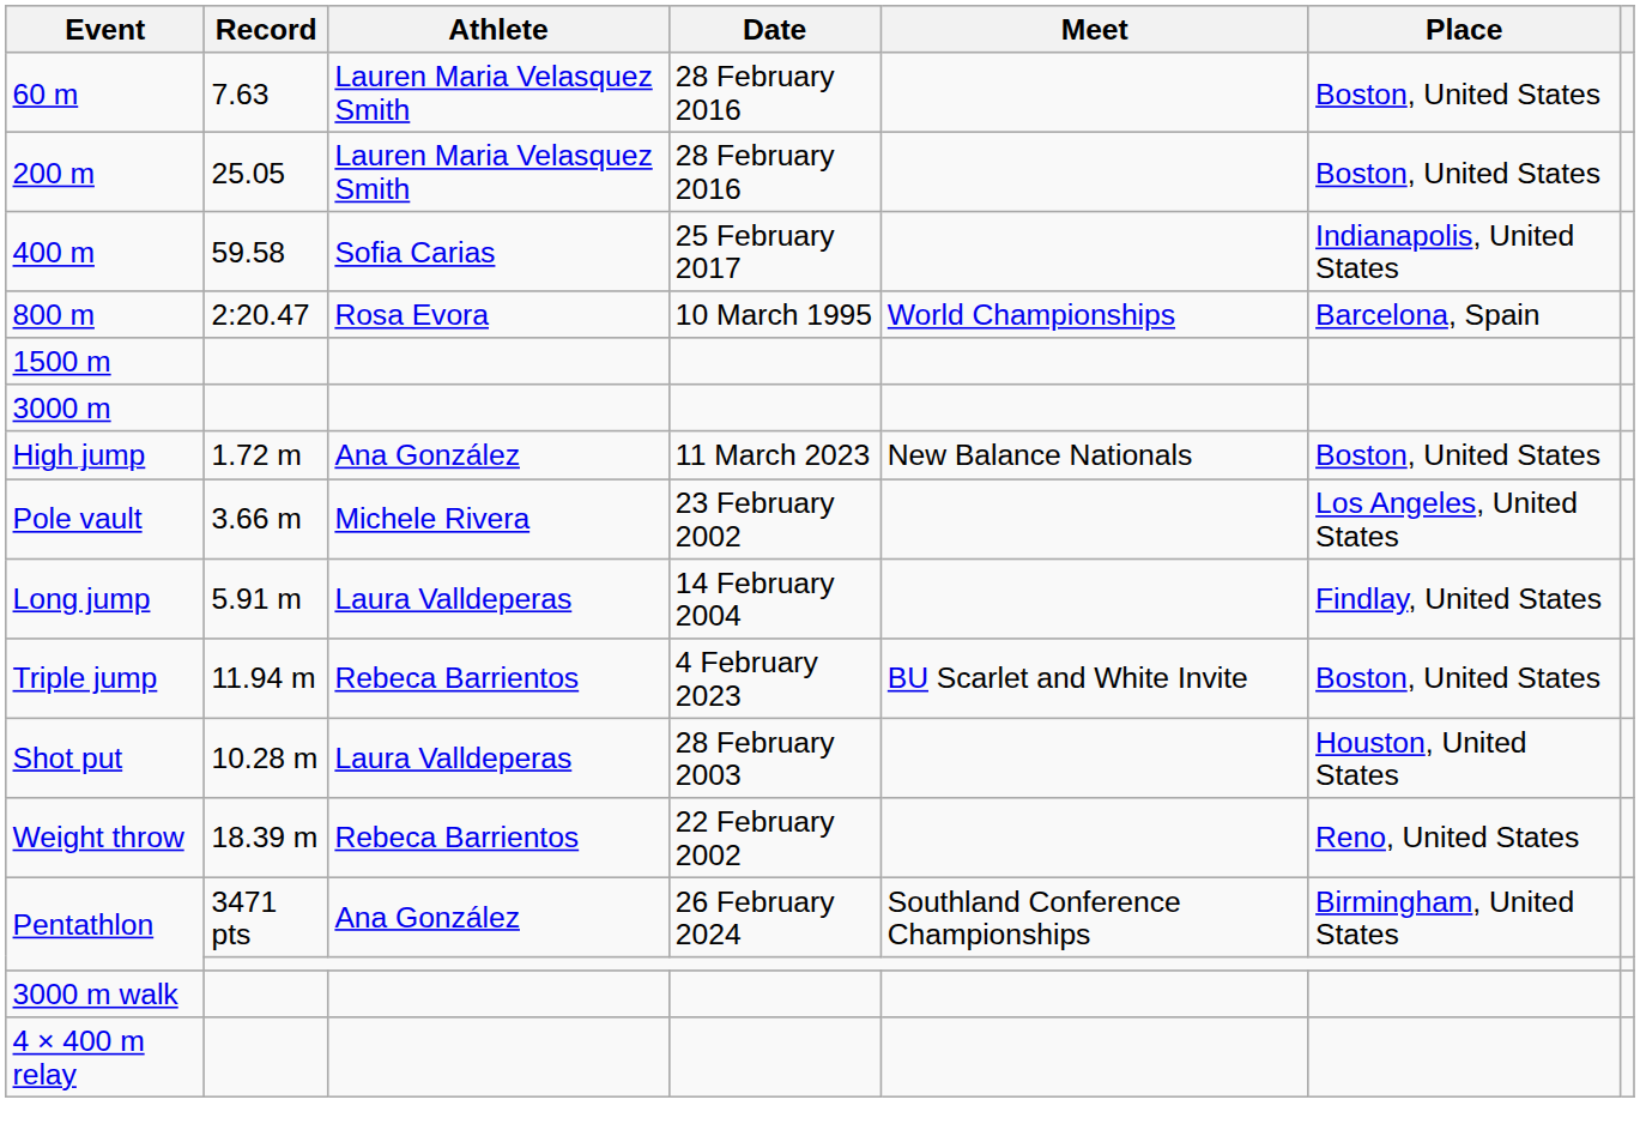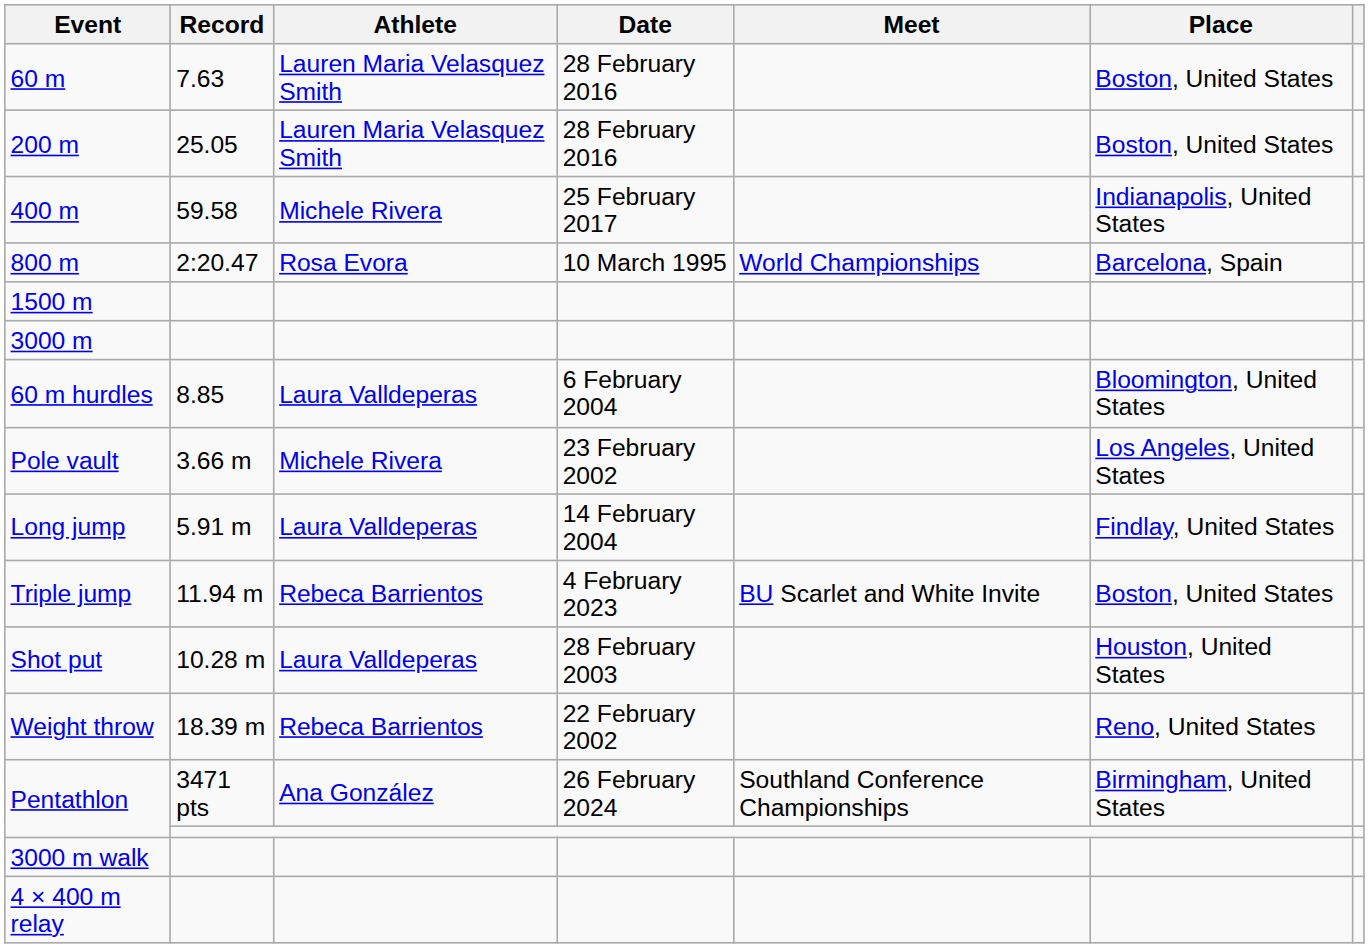400 m | Athlete: Sofia Carias -> Michele Rivera
+ row: 60 m hurdles | 8.85 | Laura Valldeperas | 6 February 2004 | Bloomington, United States
- row: High jump | 1.72 m | Ana González | 11 March 2023 | New Balance Nationals | Boston, United States
